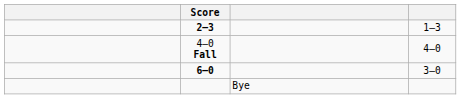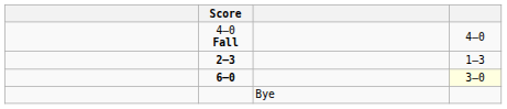rows swapped: 4–0 Fall <-> 2–3
6–0 | column 4: no background -> lightyellow background
